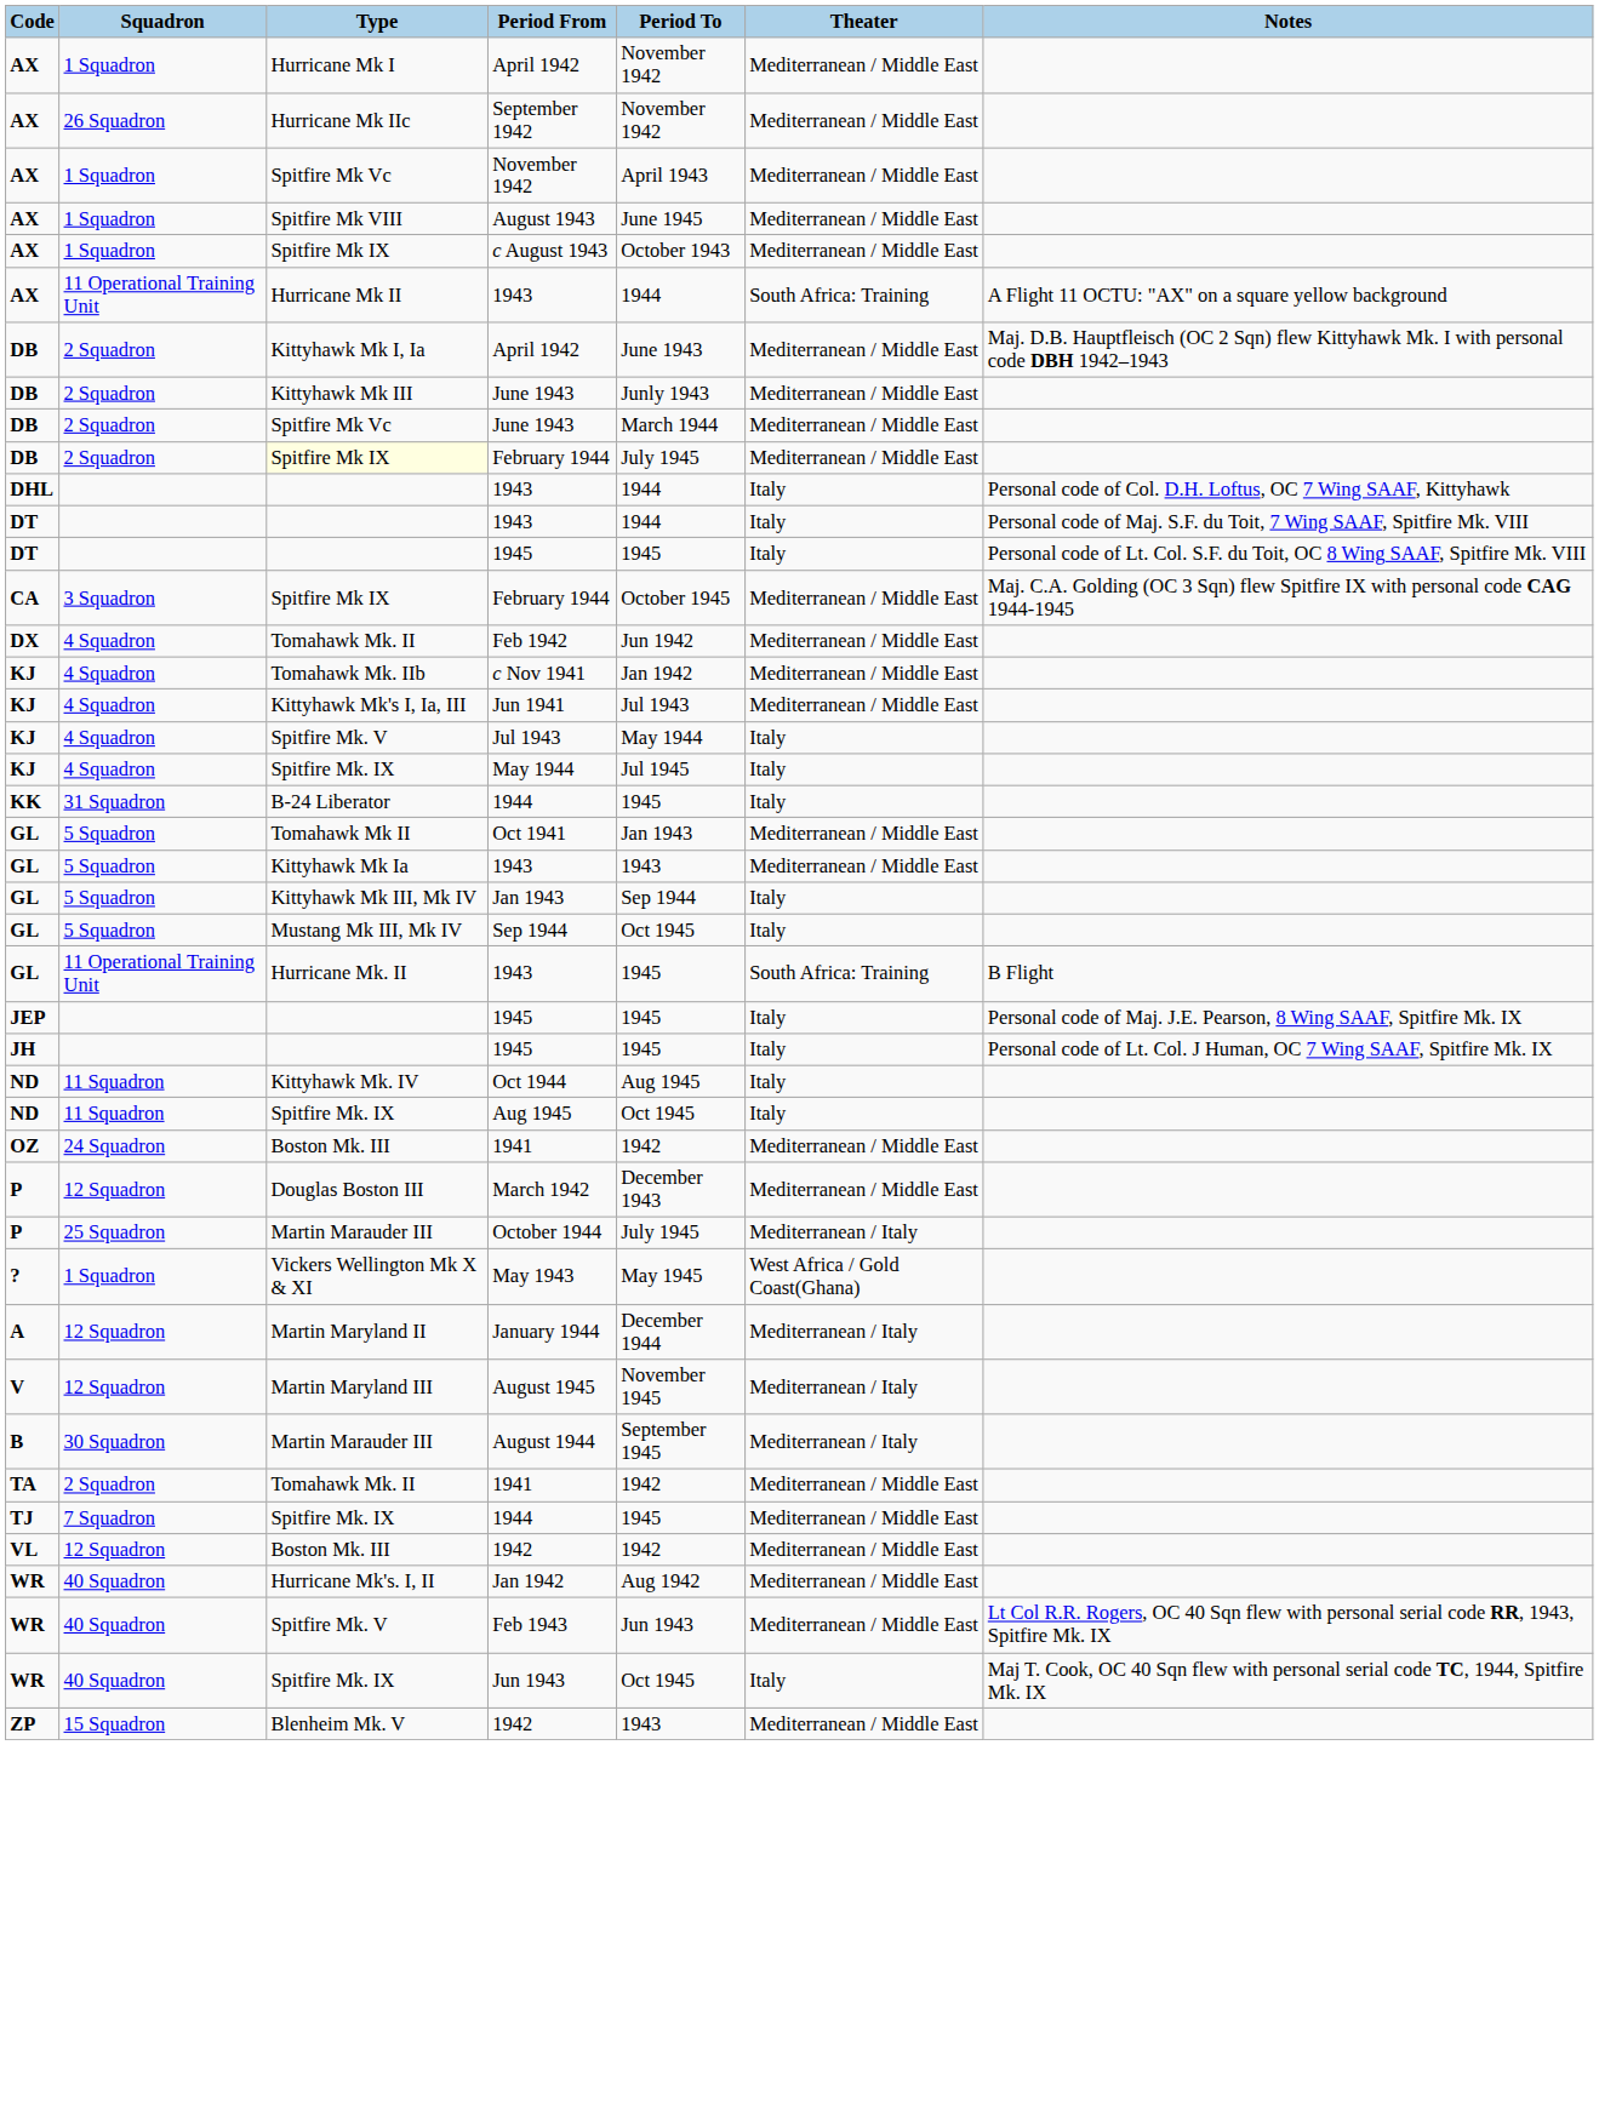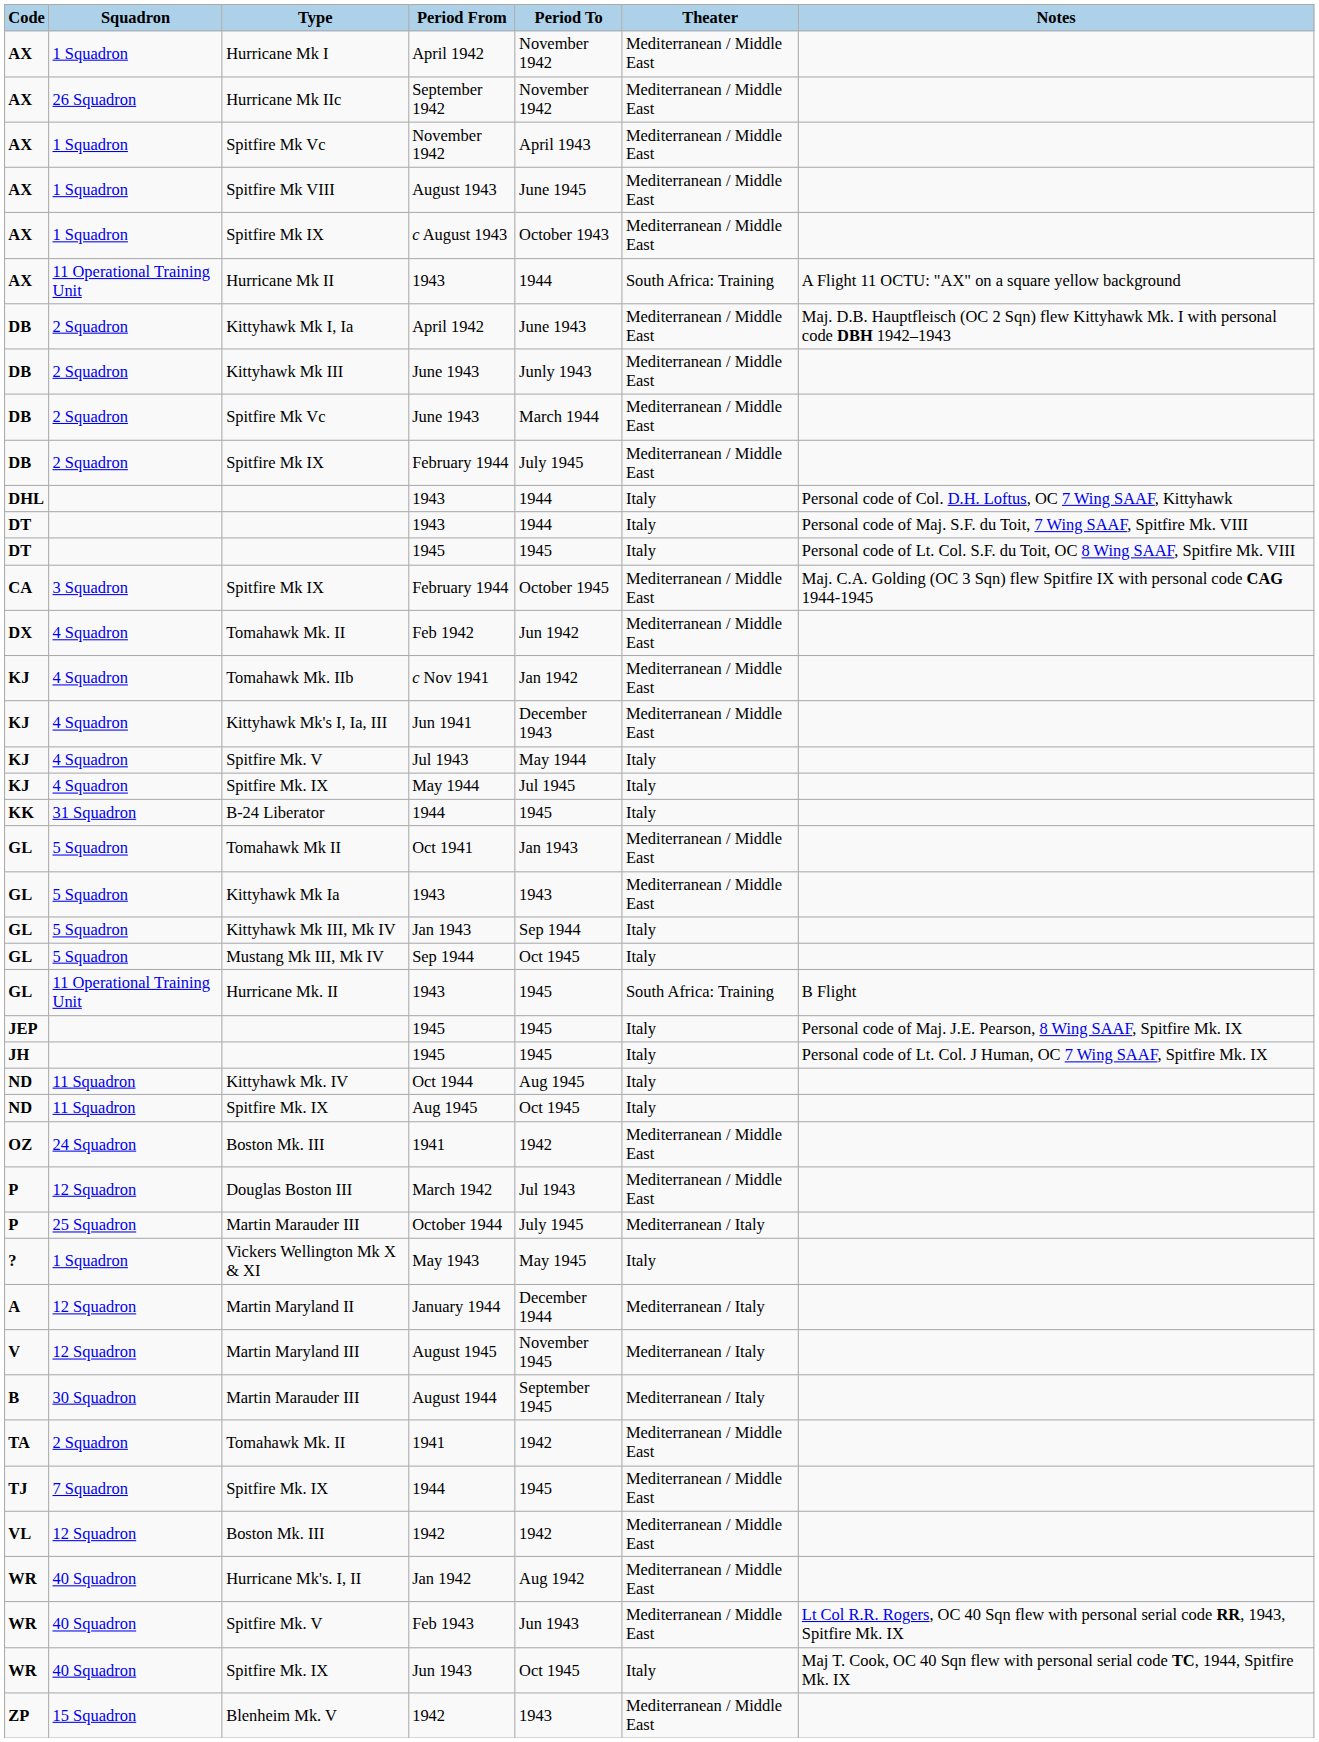DB / February 1944 | Type: lightyellow background -> no background
Jun 1941 | Period To: Jul 1943 -> December 1943
March 1942 | Period To: December 1943 -> Jul 1943
May 1943 | Theater: West Africa / Gold Coast(Ghana) -> Italy
